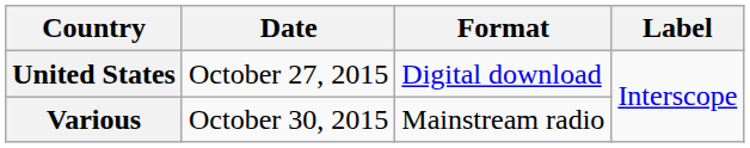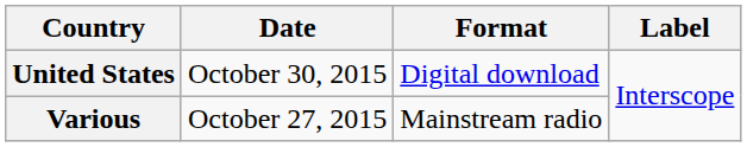United States | Date: October 27, 2015 -> October 30, 2015
Various | Date: October 30, 2015 -> October 27, 2015
